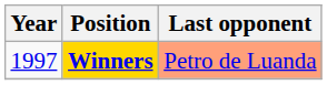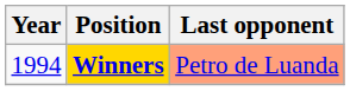Winners | Year: 1997 -> 1994
